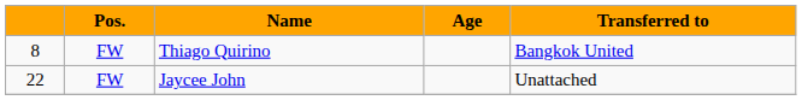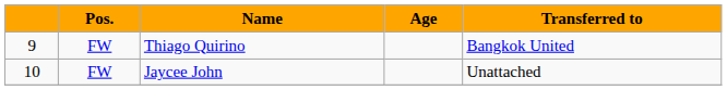Thiago Quirino | column 1: 8 -> 9
Jaycee John | column 1: 22 -> 10
